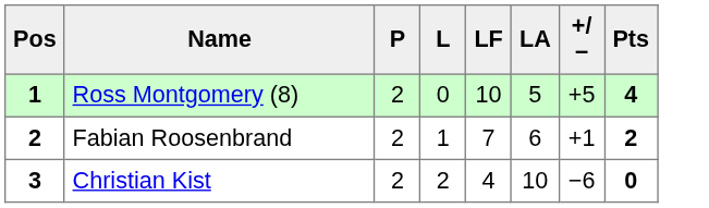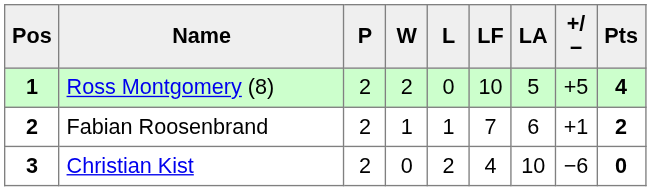+ column: W | 2 | 1 | 0
